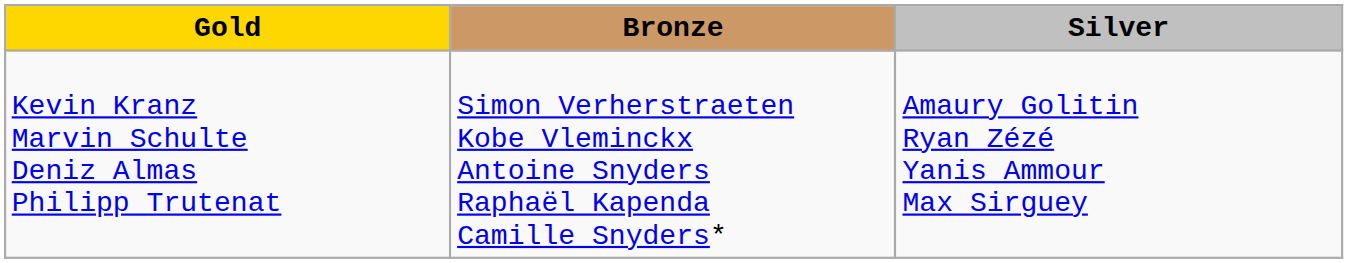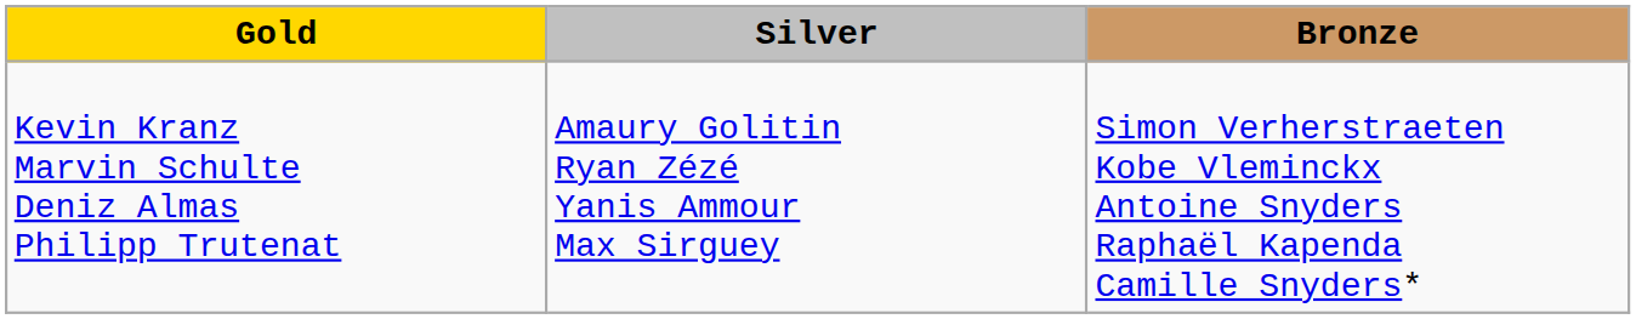columns swapped: Silver <-> Bronze
